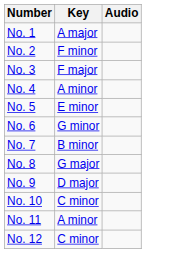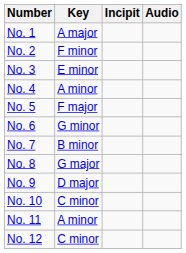+ column: Incipit
No. 3 | Key: F major -> E minor
No. 5 | Key: E minor -> F major
